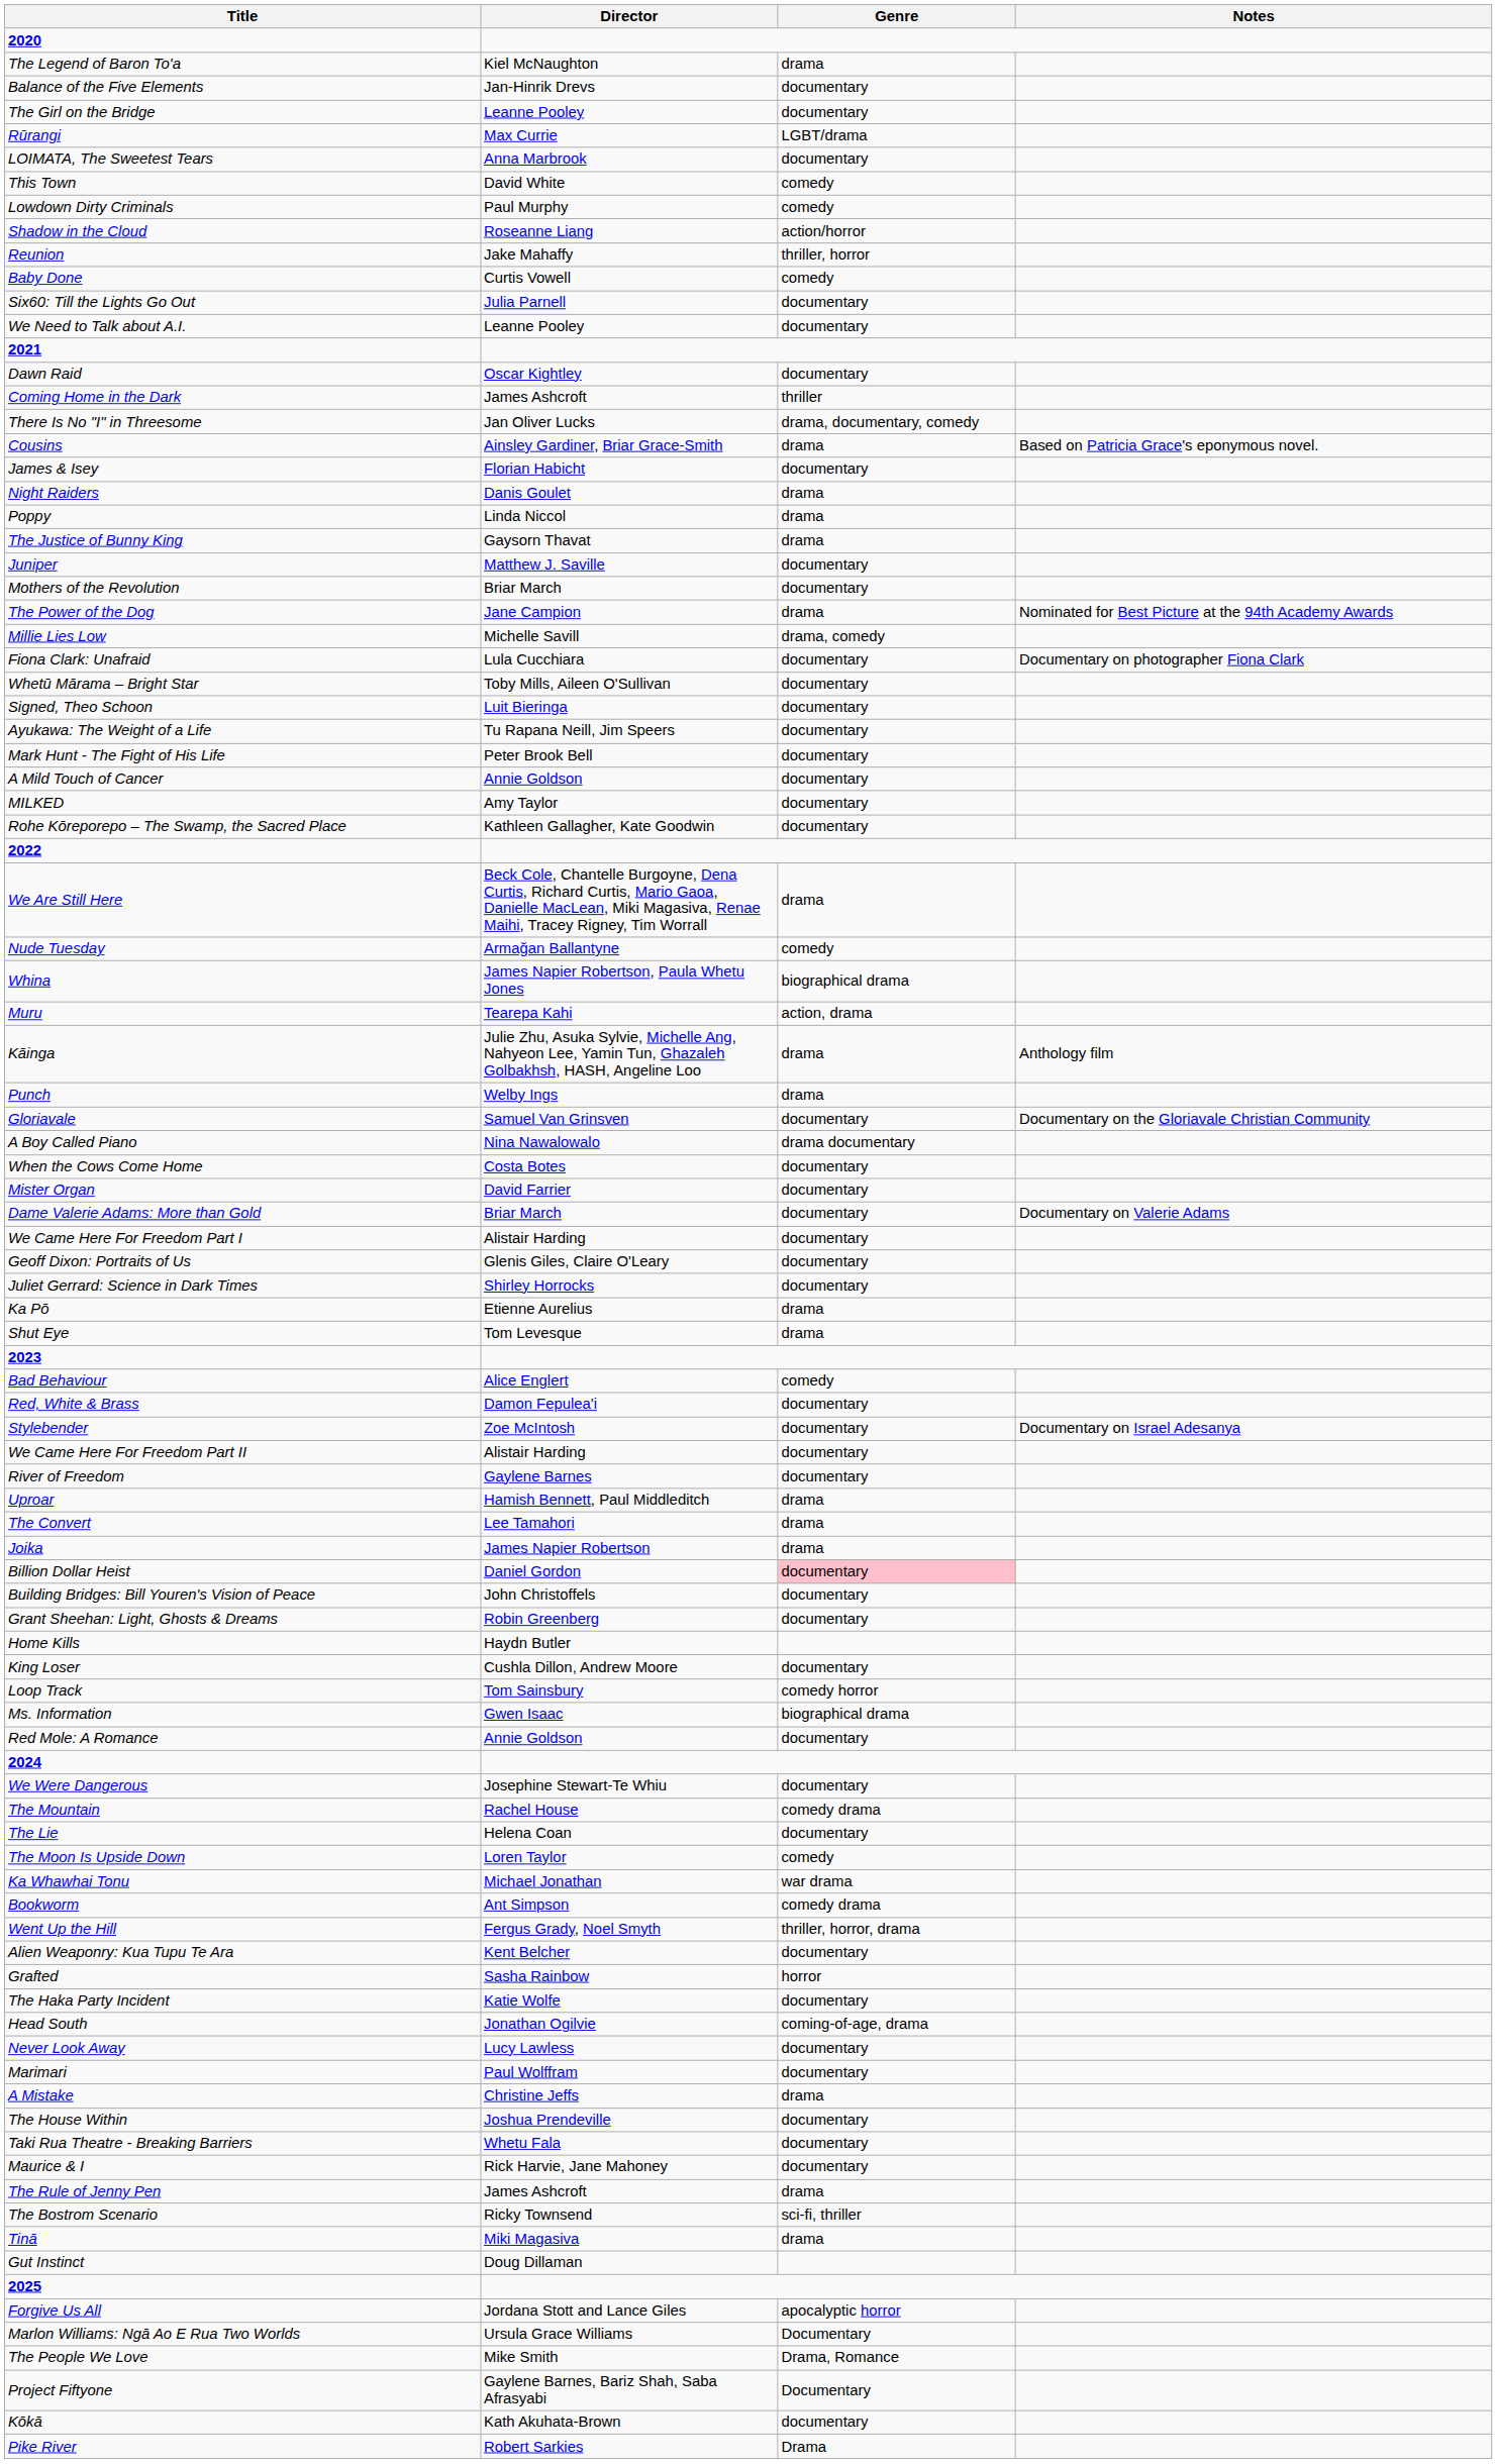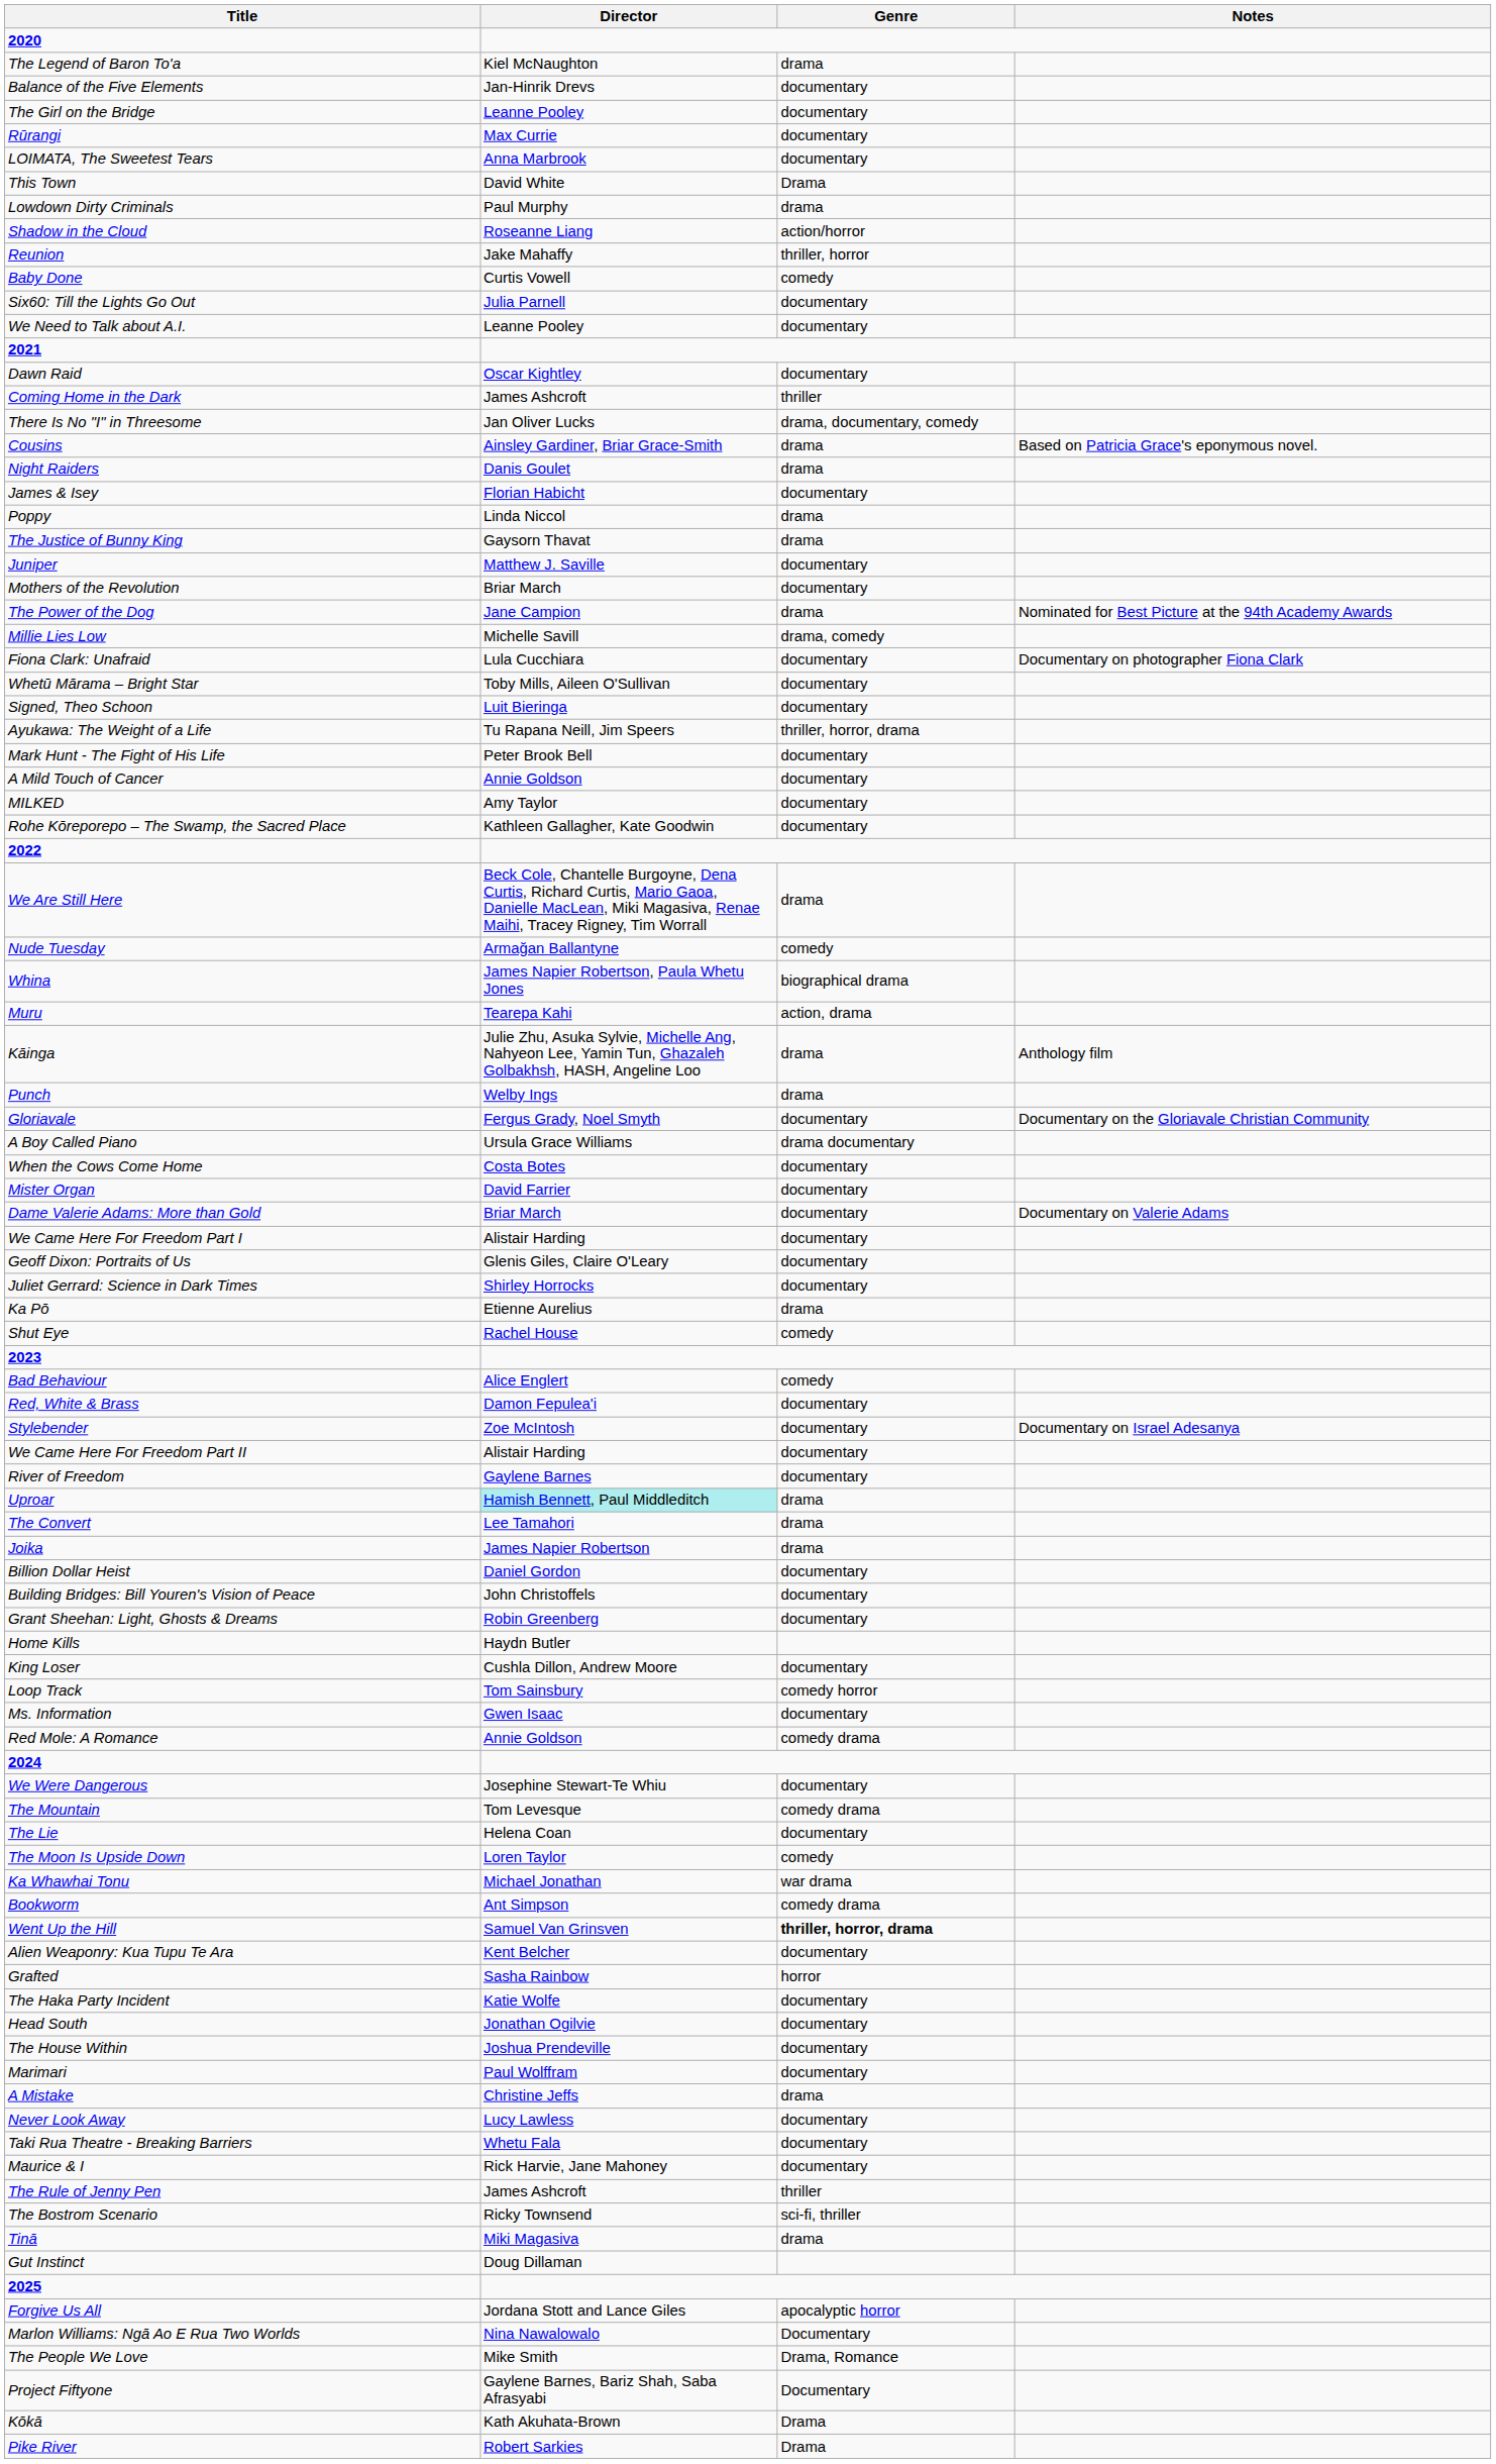Rūrangi | Genre: LGBT/drama -> documentary
This Town | Genre: comedy -> Drama
Lowdown Dirty Criminals | Genre: comedy -> drama
rows swapped: Night Raiders <-> James & Isey
Ayukawa: The Weight of a Life | Genre: documentary -> thriller, horror, drama
Gloriavale | Director: Samuel Van Grinsven -> Fergus Grady, Noel Smyth
A Boy Called Piano | Director: Nina Nawalowalo -> Ursula Grace Williams
Shut Eye | Director: Tom Levesque -> Rachel House
Shut Eye | Genre: drama -> comedy
Uproar | Director: no background -> paleturquoise background
Billion Dollar Heist | Genre: pink background -> no background
Ms. Information | Genre: biographical drama -> documentary
Red Mole: A Romance | Genre: documentary -> comedy drama
The Mountain | Director: Rachel House -> Tom Levesque
Went Up the Hill | Director: Fergus Grady, Noel Smyth -> Samuel Van Grinsven
Went Up the Hill | Genre: normal -> bold
Head South | Genre: coming-of-age, drama -> documentary
rows swapped: The House Within <-> Never Look Away
The Rule of Jenny Pen | Genre: drama -> thriller
Marlon Williams: Ngā Ao E Rua Two Worlds | Director: Ursula Grace Williams -> Nina Nawalowalo
Kōkā | Genre: documentary -> Drama
